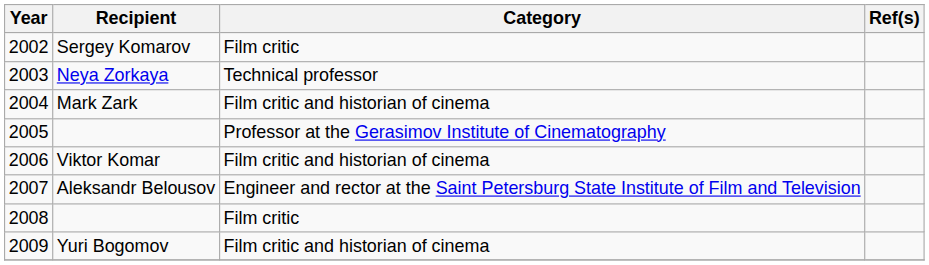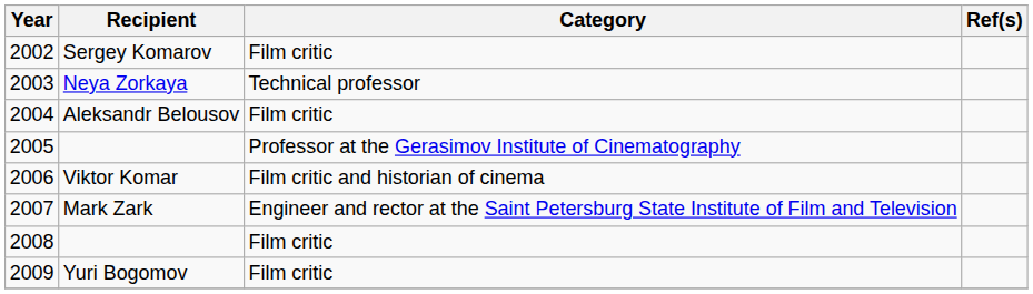2004 | Recipient: Mark Zark -> Aleksandr Belousov
2004 | Category: Film critic and historian of cinema -> Film critic
2007 | Recipient: Aleksandr Belousov -> Mark Zark
2009 | Category: Film critic and historian of cinema -> Film critic
